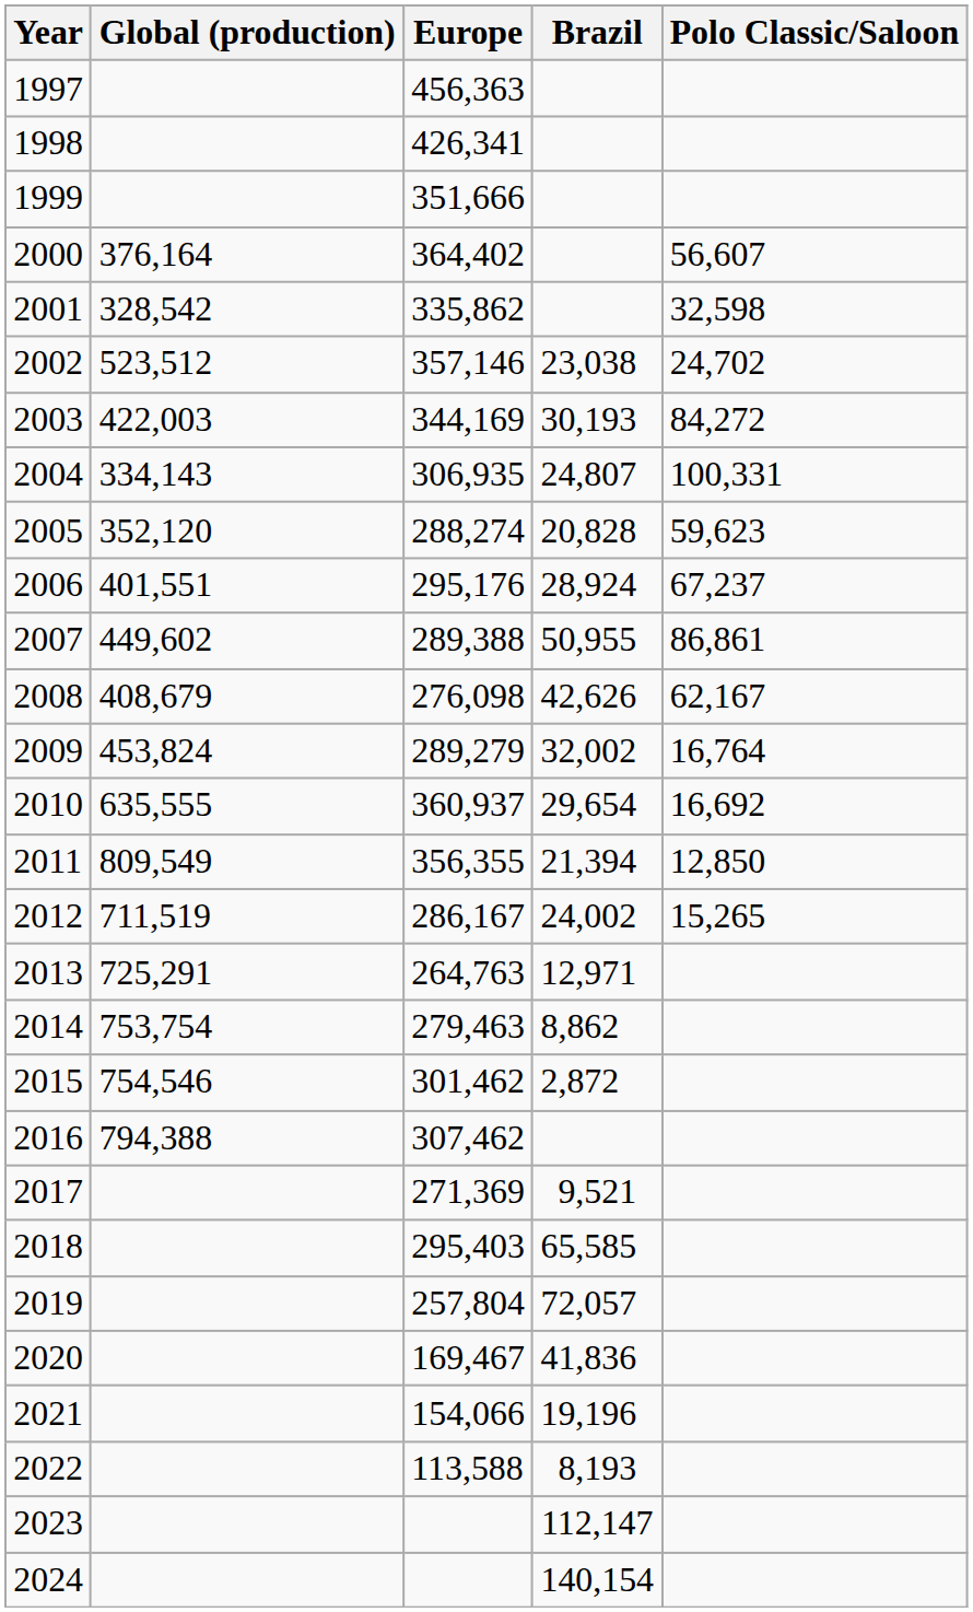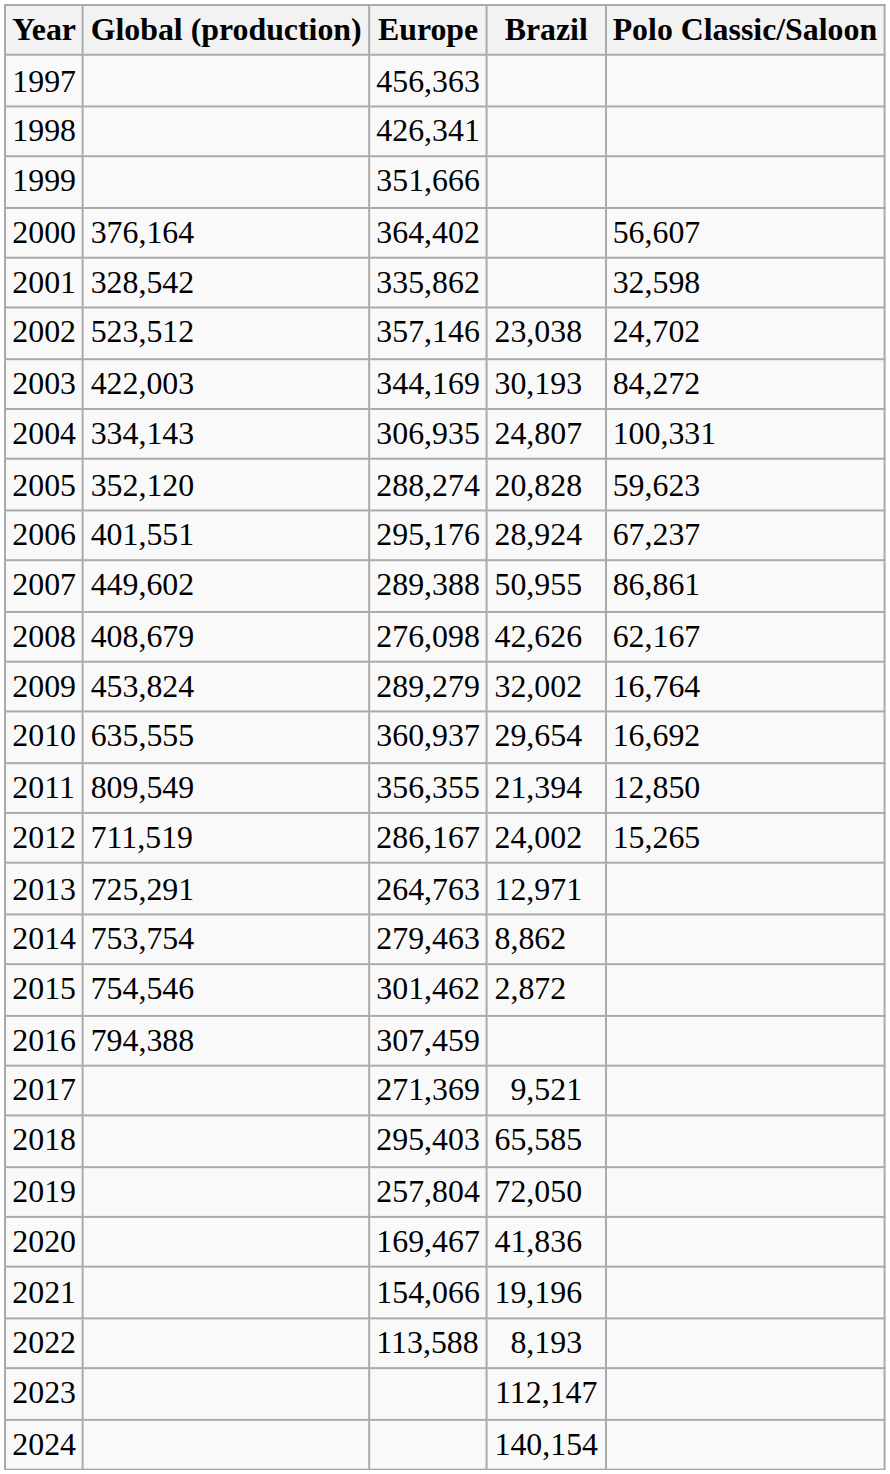2016 | Europe: 307,462 -> 307,459
2019 | Brazil: 72,057 -> 72,050
